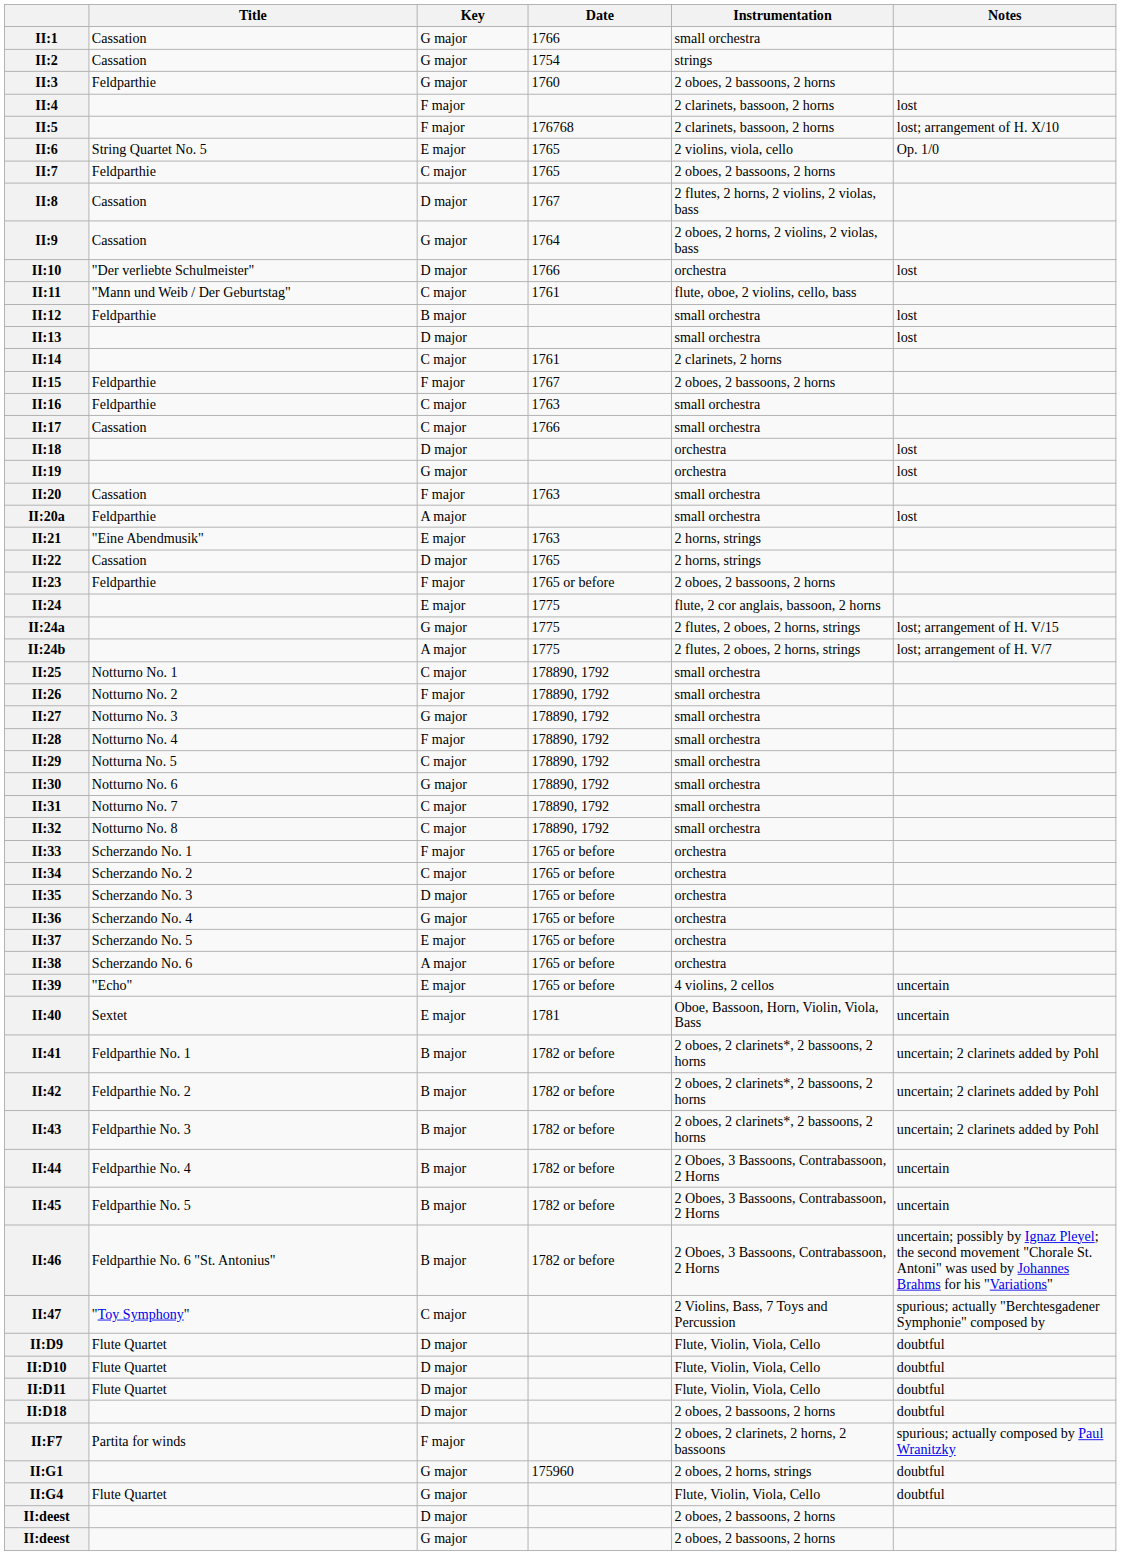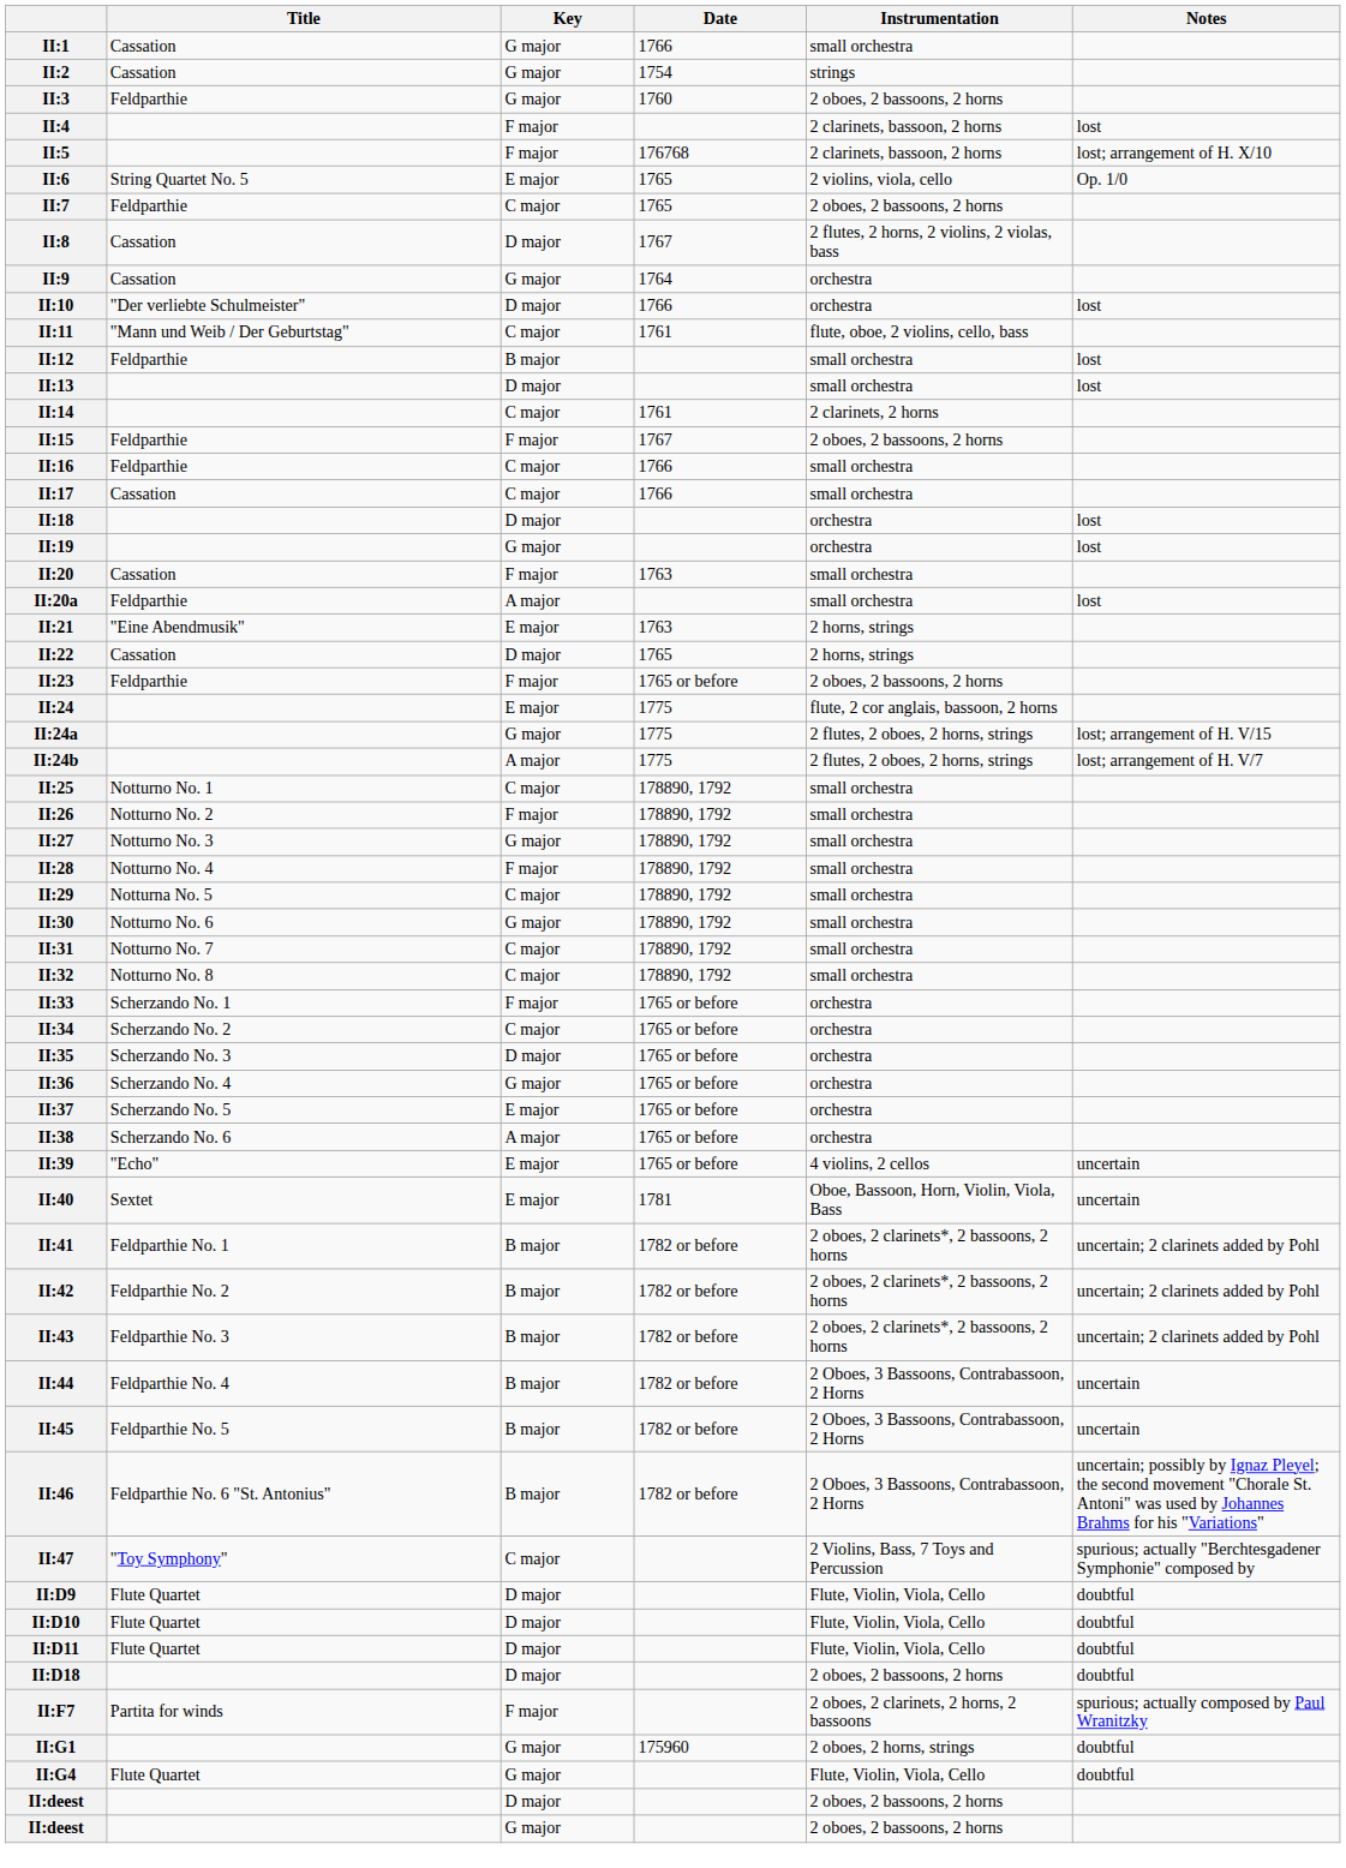II:9 | Instrumentation: 2 oboes, 2 horns, 2 violins, 2 violas, bass -> orchestra
II:16 | Date: 1763 -> 1766
